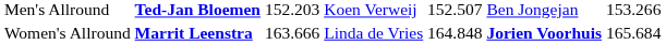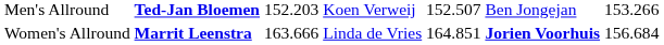Women's Allround | column 5: 164.848 -> 164.851
Women's Allround | column 7: 165.684 -> 156.684
